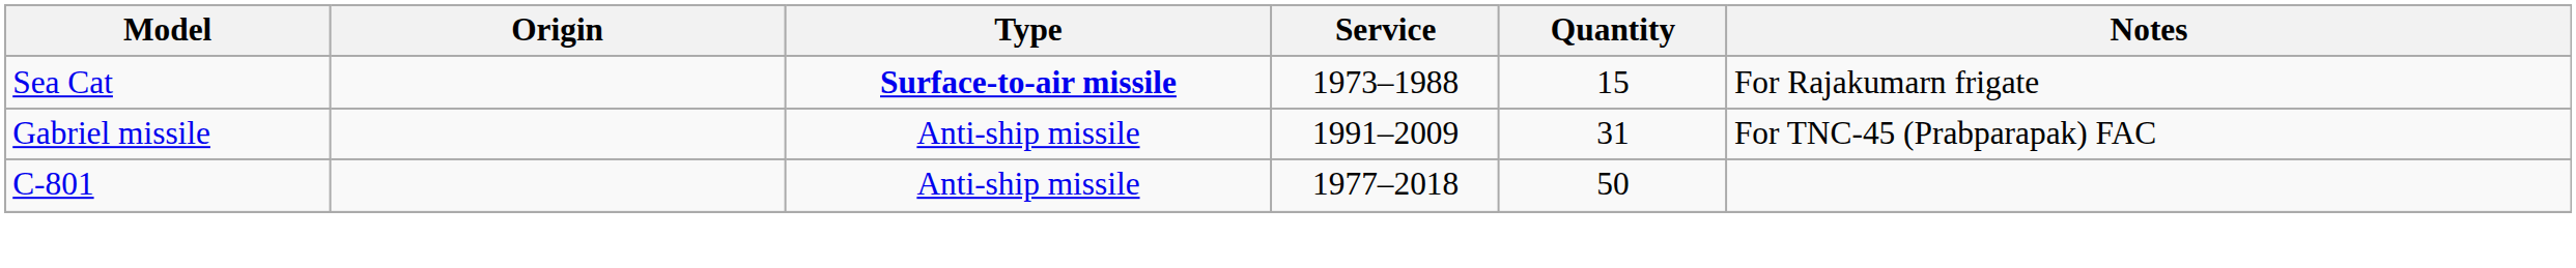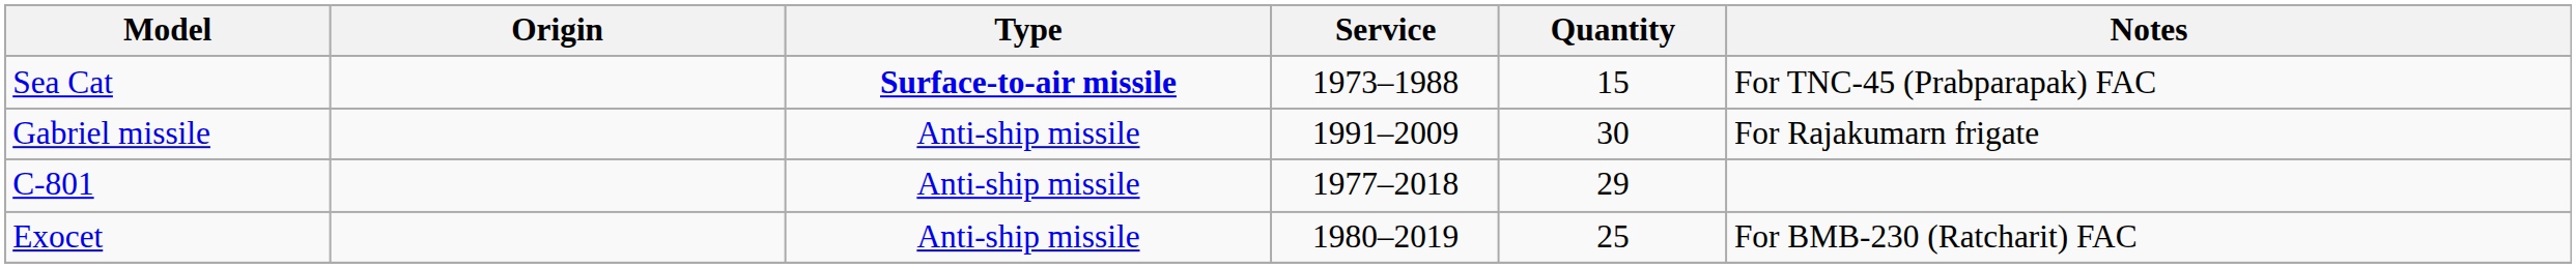Sea Cat | Notes: For Rajakumarn frigate -> For TNC-45 (Prabparapak) FAC
Gabriel missile | Quantity: 31 -> 30
Gabriel missile | Notes: For TNC-45 (Prabparapak) FAC -> For Rajakumarn frigate
C-801 | Quantity: 50 -> 29
+ row: Exocet | Anti-ship missile | 1980–2019 | 25 | For BMB-230 (Ratcharit) FAC
